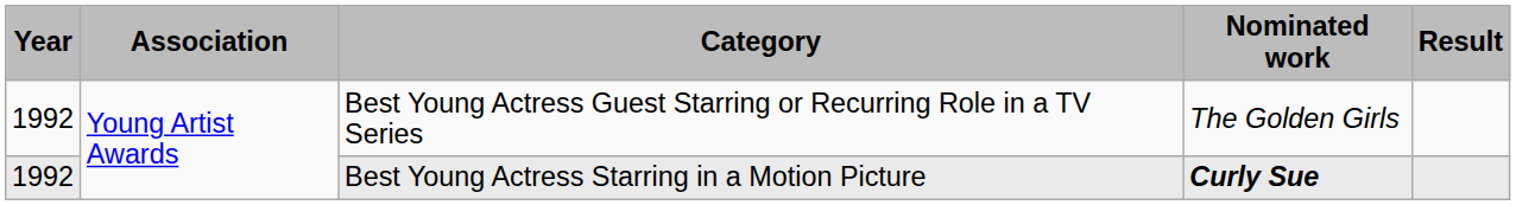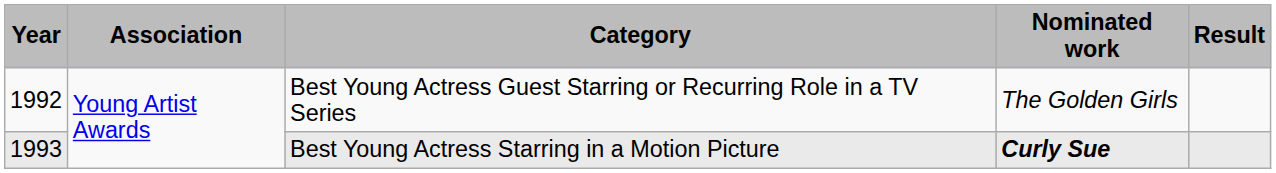Best Young Actress Starring in a Motion Picture | Year: 1992 -> 1993
